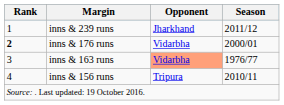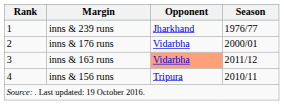inns & 239 runs | Season: 2011/12 -> 1976/77
inns & 176 runs | Rank: bold -> normal
inns & 163 runs | Season: 1976/77 -> 2011/12
